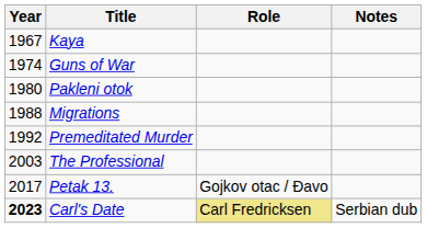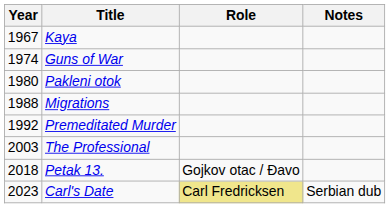Petak 13. | Year: 2017 -> 2018
Carl's Date | Year: bold -> normal
